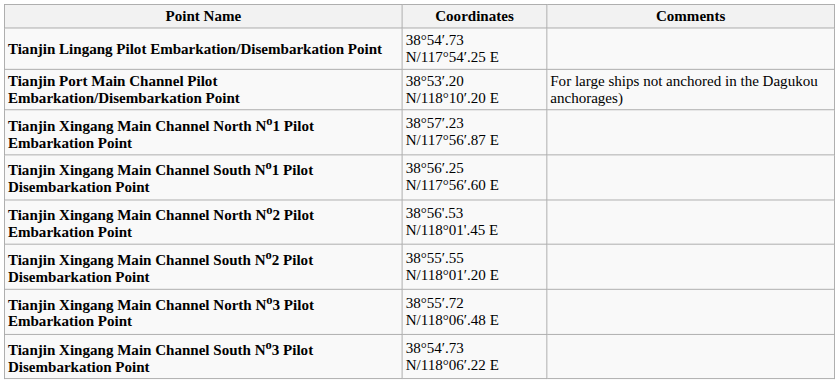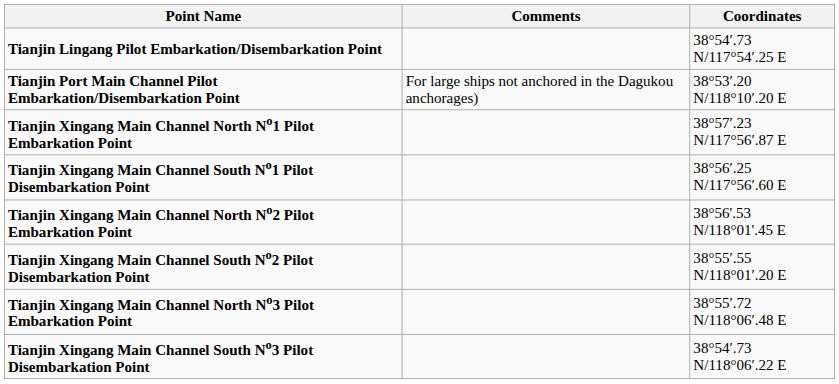columns swapped: Coordinates <-> Comments
